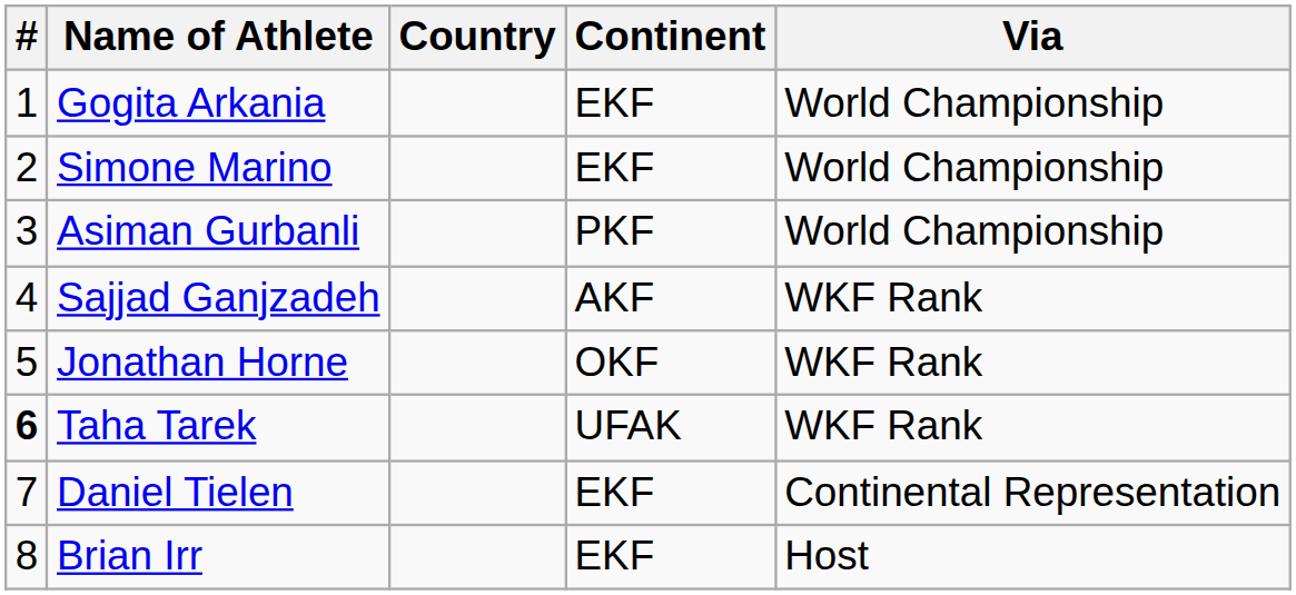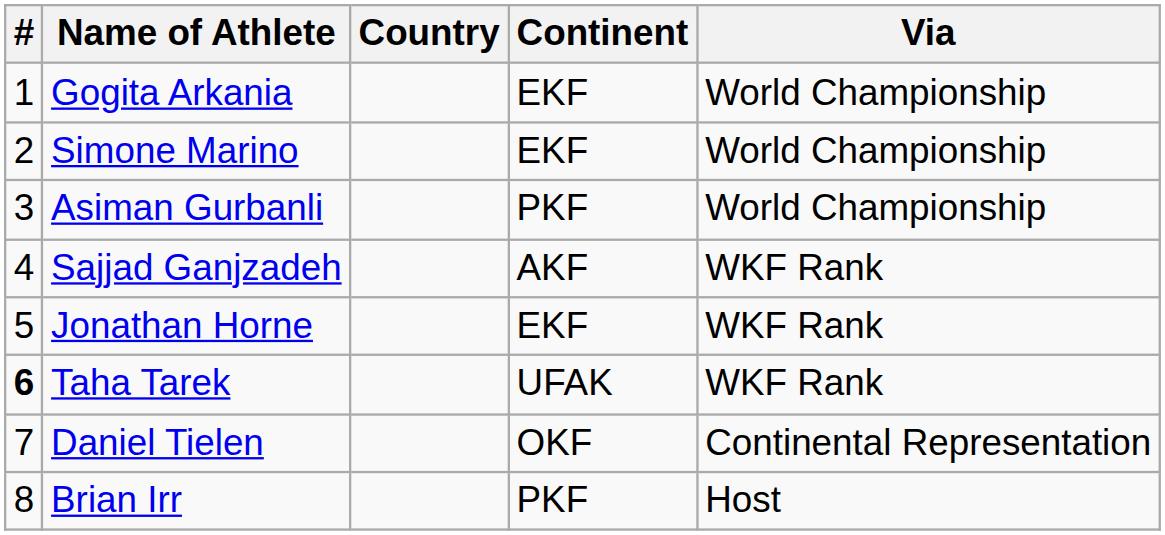Jonathan Horne | Continent: OKF -> EKF
Daniel Tielen | Continent: EKF -> OKF
Brian Irr | Continent: EKF -> PKF
